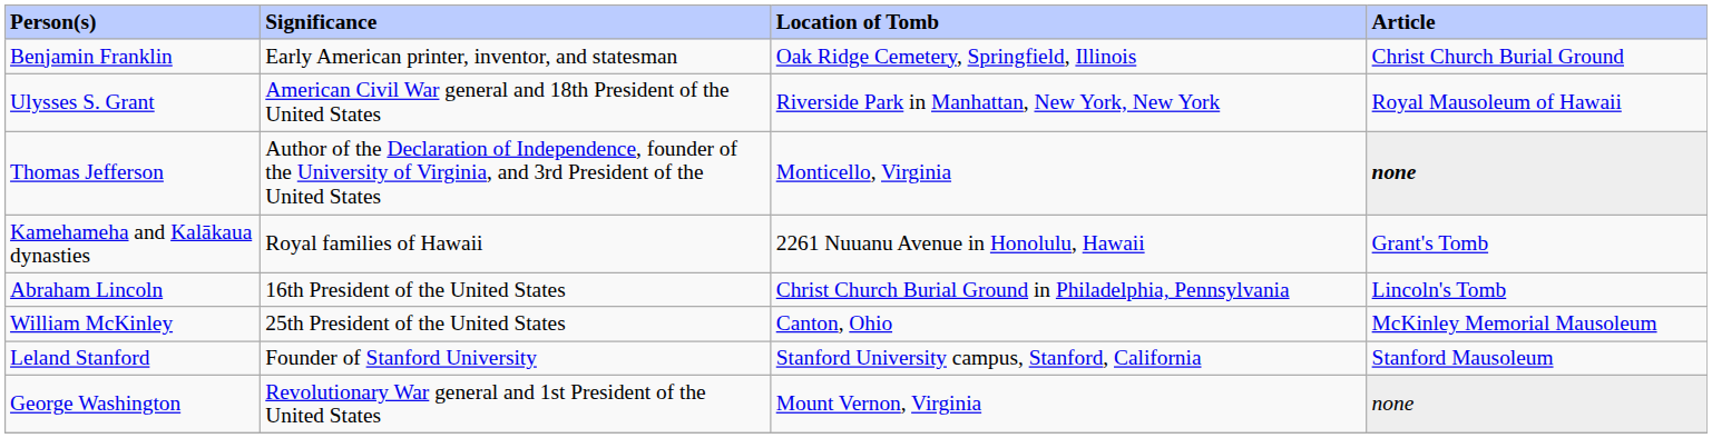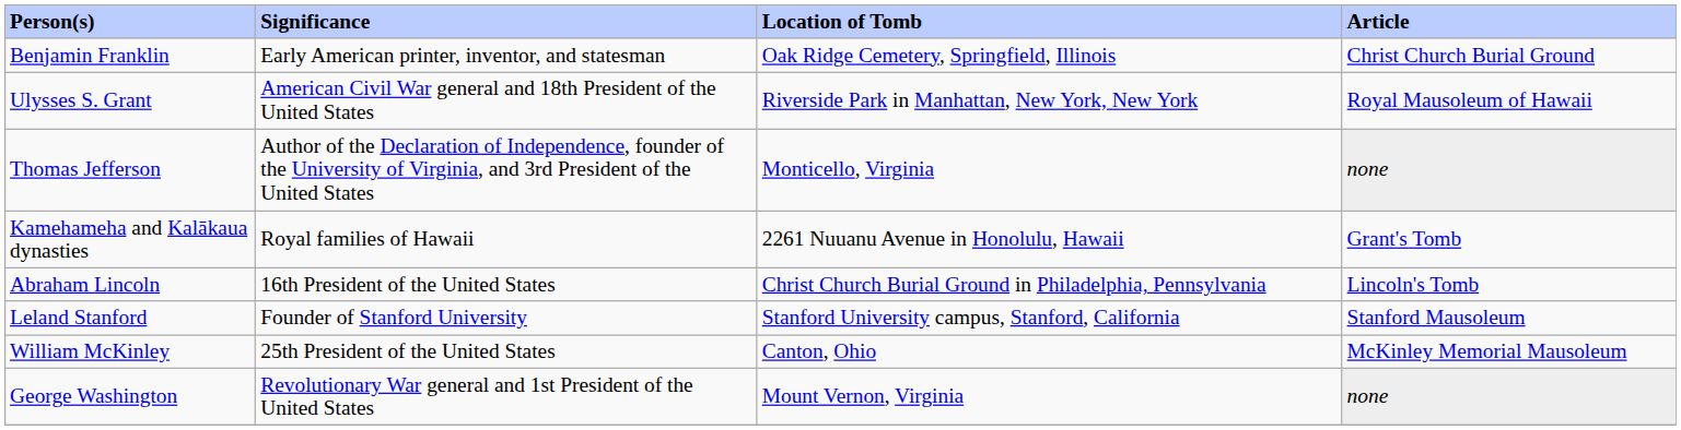Thomas Jefferson | Article: bold -> normal
rows swapped: William McKinley <-> Leland Stanford
